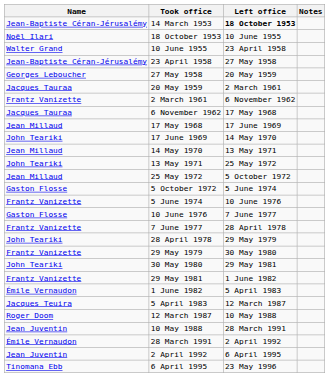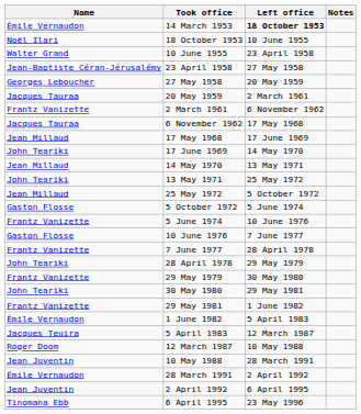14 March 1953 | Name: Jean-Baptiste Céran-Jérusalémy -> Émile Vernaudon
